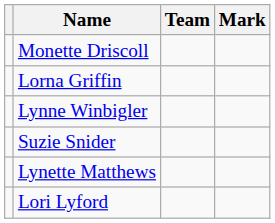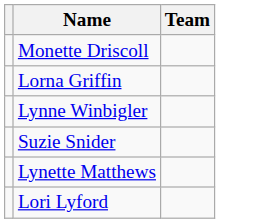- column: Mark
